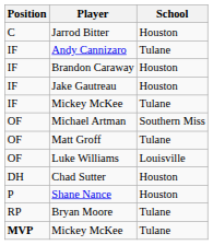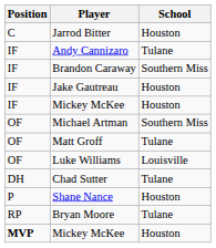Brandon Caraway | School: Houston -> Southern Miss
IF / Mickey McKee | School: Tulane -> Houston
Chad Sutter | School: Houston -> Tulane
MVP / Mickey McKee | School: Tulane -> Houston
